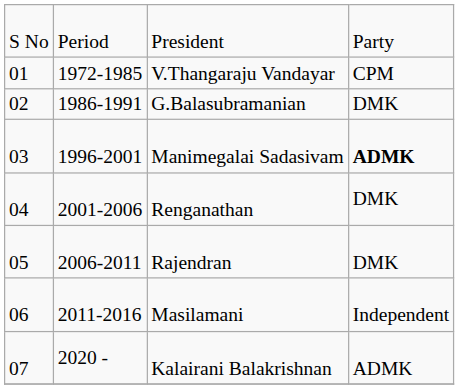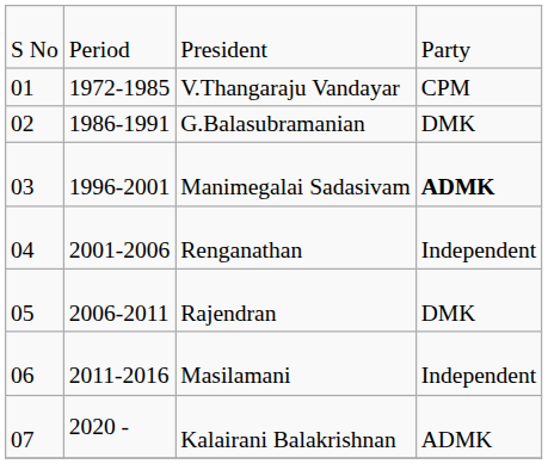Renganathan | column 4: DMK -> Independent
